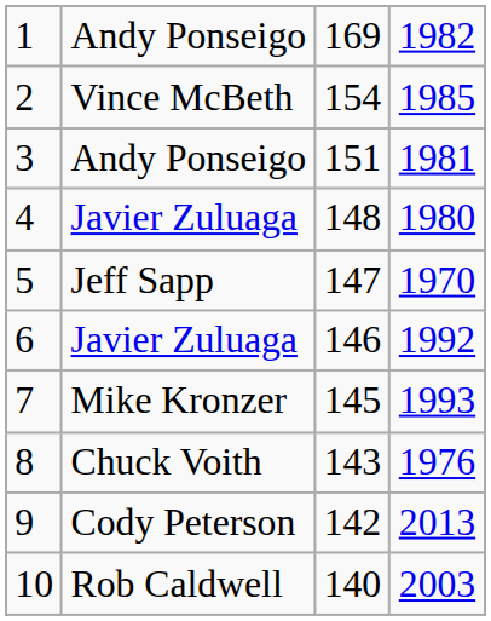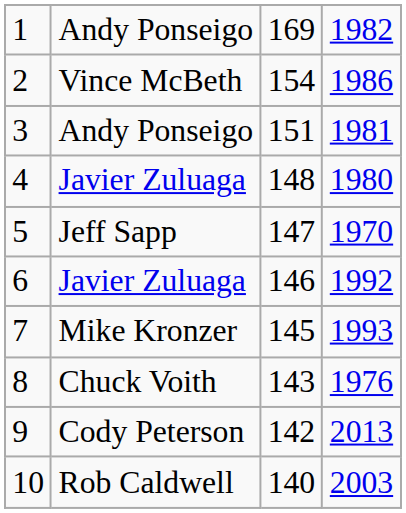2 | column 4: 1985 -> 1986
